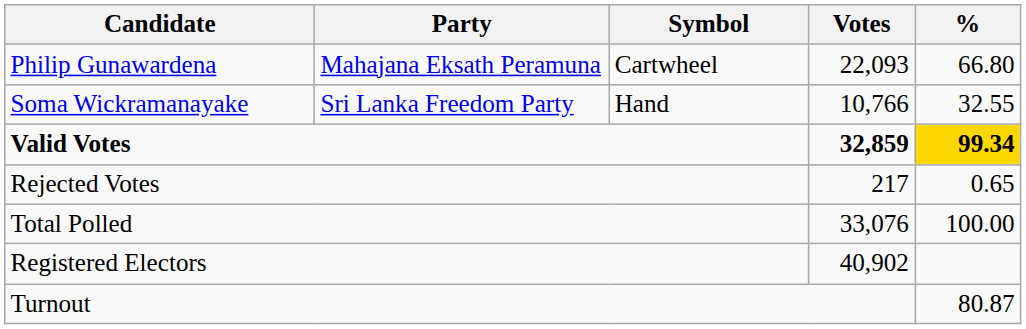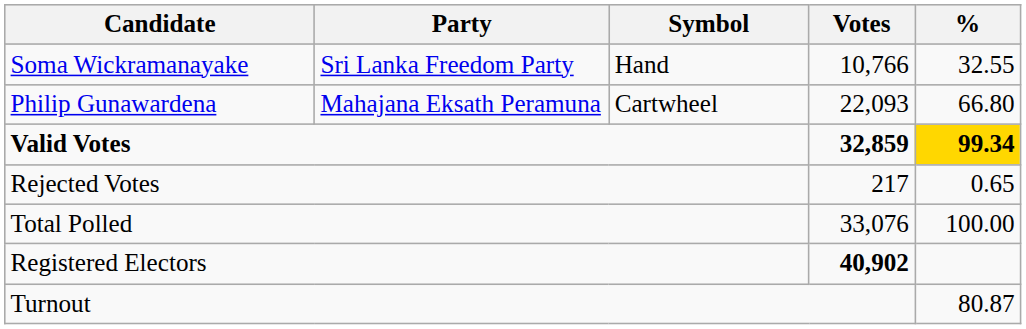rows swapped: Philip Gunawardena <-> Soma Wickramanayake
Registered Electors | Votes: normal -> bold
